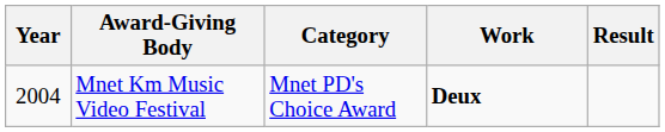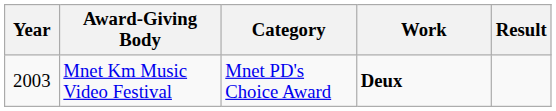Mnet Km Music Video Festival | Year: 2004 -> 2003
